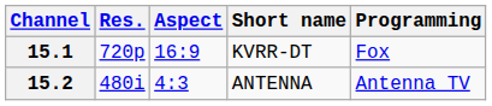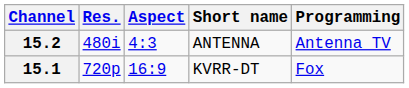rows swapped: 15.1 <-> 15.2
